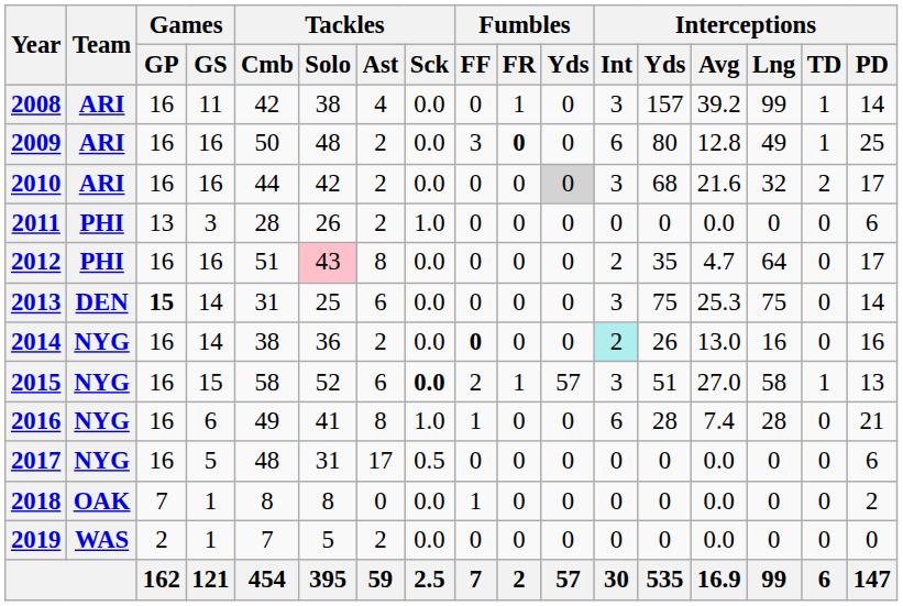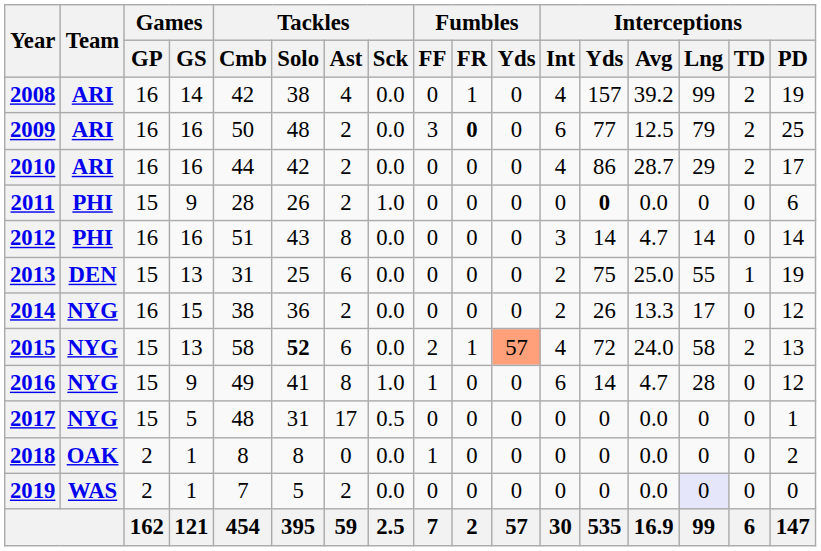2008 | Games / GS: 11 -> 14
2008 | Interceptions / Int: 3 -> 4
2008 | Interceptions / TD: 1 -> 2
2008 | Interceptions / PD: 14 -> 19
2009 | Interceptions / Yds: 80 -> 77
2009 | Interceptions / Avg: 12.8 -> 12.5
2009 | Interceptions / Lng: 49 -> 79
2009 | Interceptions / TD: 1 -> 2
2010 | Fumbles / Yds: lightgrey background -> no background
2010 | Interceptions / Int: 3 -> 4
2010 | Interceptions / Yds: 68 -> 86
2010 | Interceptions / Avg: 21.6 -> 28.7
2010 | Interceptions / Lng: 32 -> 29
2011 | Games / GP: 13 -> 15
2011 | Games / GS: 3 -> 9
2011 | Interceptions / Yds: normal -> bold
2012 | Tackles / Solo: pink background -> no background
2012 | Interceptions / Int: 2 -> 3
2012 | Interceptions / Yds: 35 -> 14
2012 | Interceptions / Lng: 64 -> 14
2012 | Interceptions / PD: 17 -> 14
2013 | Games / GP: bold -> normal
2013 | Games / GS: 14 -> 13
2013 | Interceptions / Int: 3 -> 2
2013 | Interceptions / Avg: 25.3 -> 25.0
2013 | Interceptions / Lng: 75 -> 55
2013 | Interceptions / TD: 0 -> 1
2013 | Interceptions / PD: 14 -> 19
2014 | Games / GS: 14 -> 15
2014 | Fumbles / FF: bold -> normal
2014 | Interceptions / Int: paleturquoise background -> no background
2014 | Interceptions / Avg: 13.0 -> 13.3
2014 | Interceptions / Lng: 16 -> 17
2014 | Interceptions / PD: 16 -> 12
2015 | Games / GP: 16 -> 15
2015 | Games / GS: 15 -> 13
2015 | Tackles / Solo: normal -> bold
2015 | Tackles / Sck: bold -> normal
2015 | Fumbles / Yds: no background -> lightsalmon background
2015 | Interceptions / Int: 3 -> 4
2015 | Interceptions / Yds: 51 -> 72
2015 | Interceptions / Avg: 27.0 -> 24.0
2015 | Interceptions / TD: 1 -> 2
2016 | Games / GP: 16 -> 15
2016 | Games / GS: 6 -> 9
2016 | Interceptions / Yds: 28 -> 14
2016 | Interceptions / Avg: 7.4 -> 4.7
2016 | Interceptions / PD: 21 -> 12
2017 | Games / GP: 16 -> 15
2017 | Interceptions / PD: 6 -> 1
2018 | Games / GP: 7 -> 2
2019 | Interceptions / Lng: no background -> lavender background
